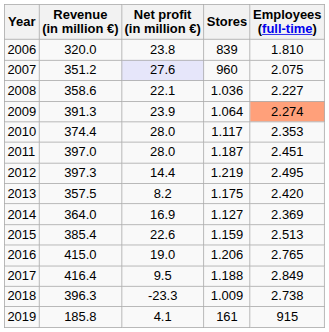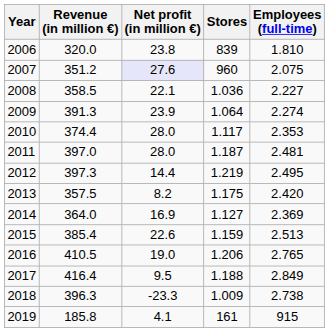2008 | Revenue (in million €): 358.6 -> 358.5
2009 | Employees (full-time): lightsalmon background -> no background
2011 | Employees (full-time): 2.451 -> 2.481
2016 | Revenue (in million €): 415.0 -> 410.5
